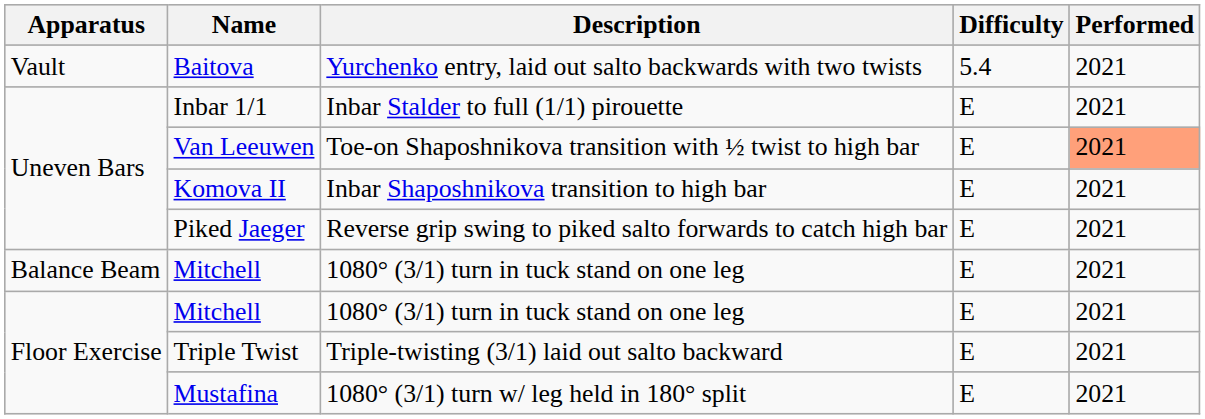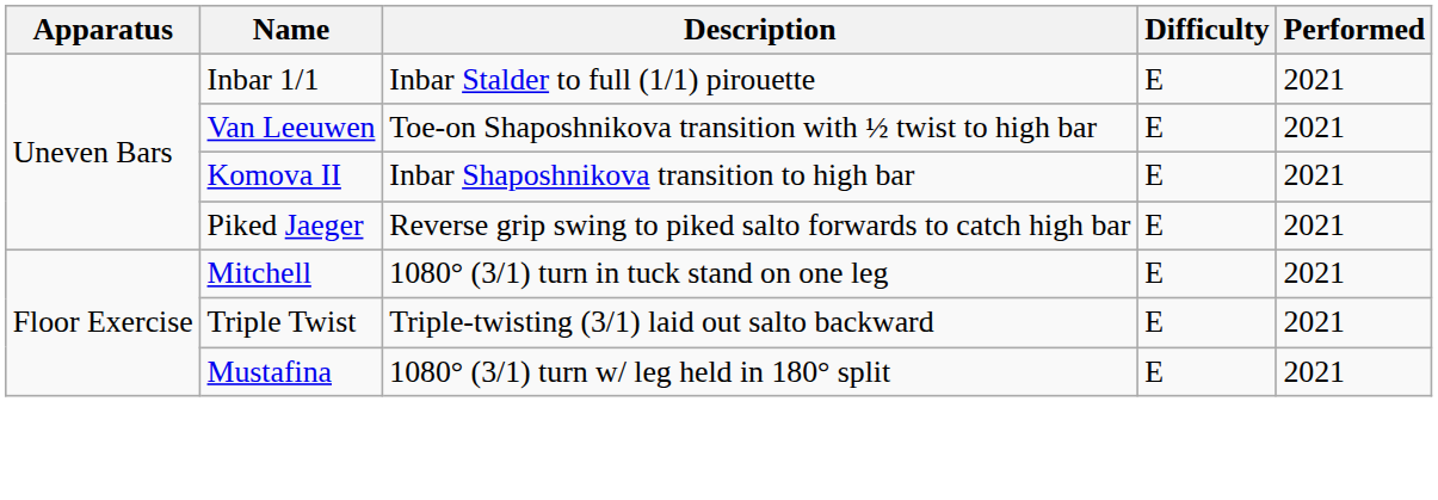- row: Vault | Baitova | Yurchenko entry, laid out salto backwards with two twists | 5.4 | 2021
Van Leeuwen | Performed: lightsalmon background -> no background
- row: Balance Beam | Mitchell | 1080° (3/1) turn in tuck stand on one leg | E | 2021
